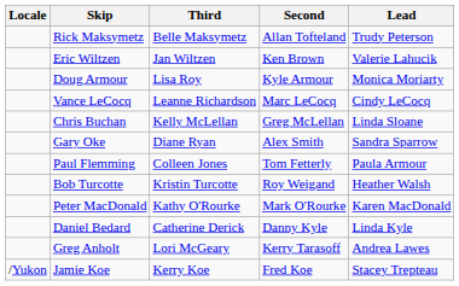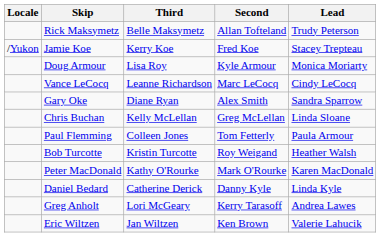rows swapped: Eric Wiltzen <-> Jamie Koe
rows swapped: Gary Oke <-> Chris Buchan
